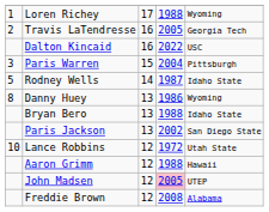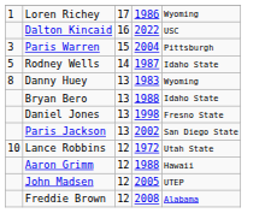Loren Richey | column 4: 1988 -> 1986
- row: 2 | Travis LaTendresse | 16 | 2005 | Georgia Tech
Danny Huey | column 4: 1986 -> 1983
+ row: Daniel Jones | 13 | 1998 | Fresno State
John Madsen | column 4: pink background -> no background
